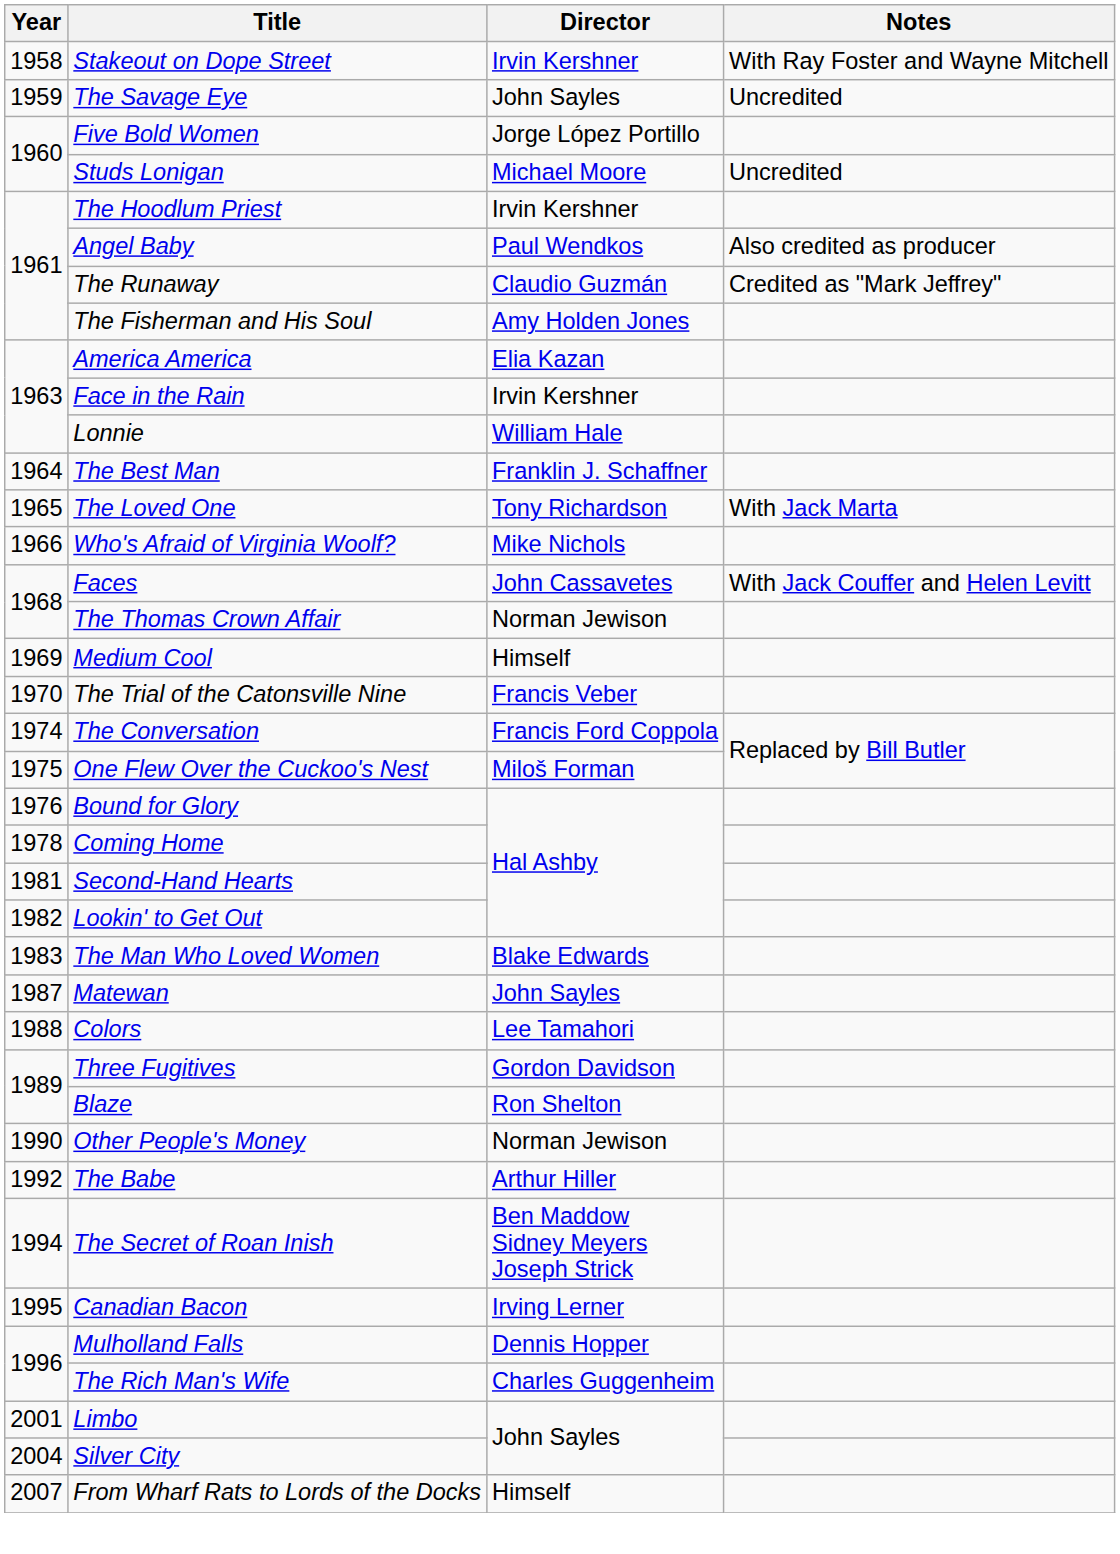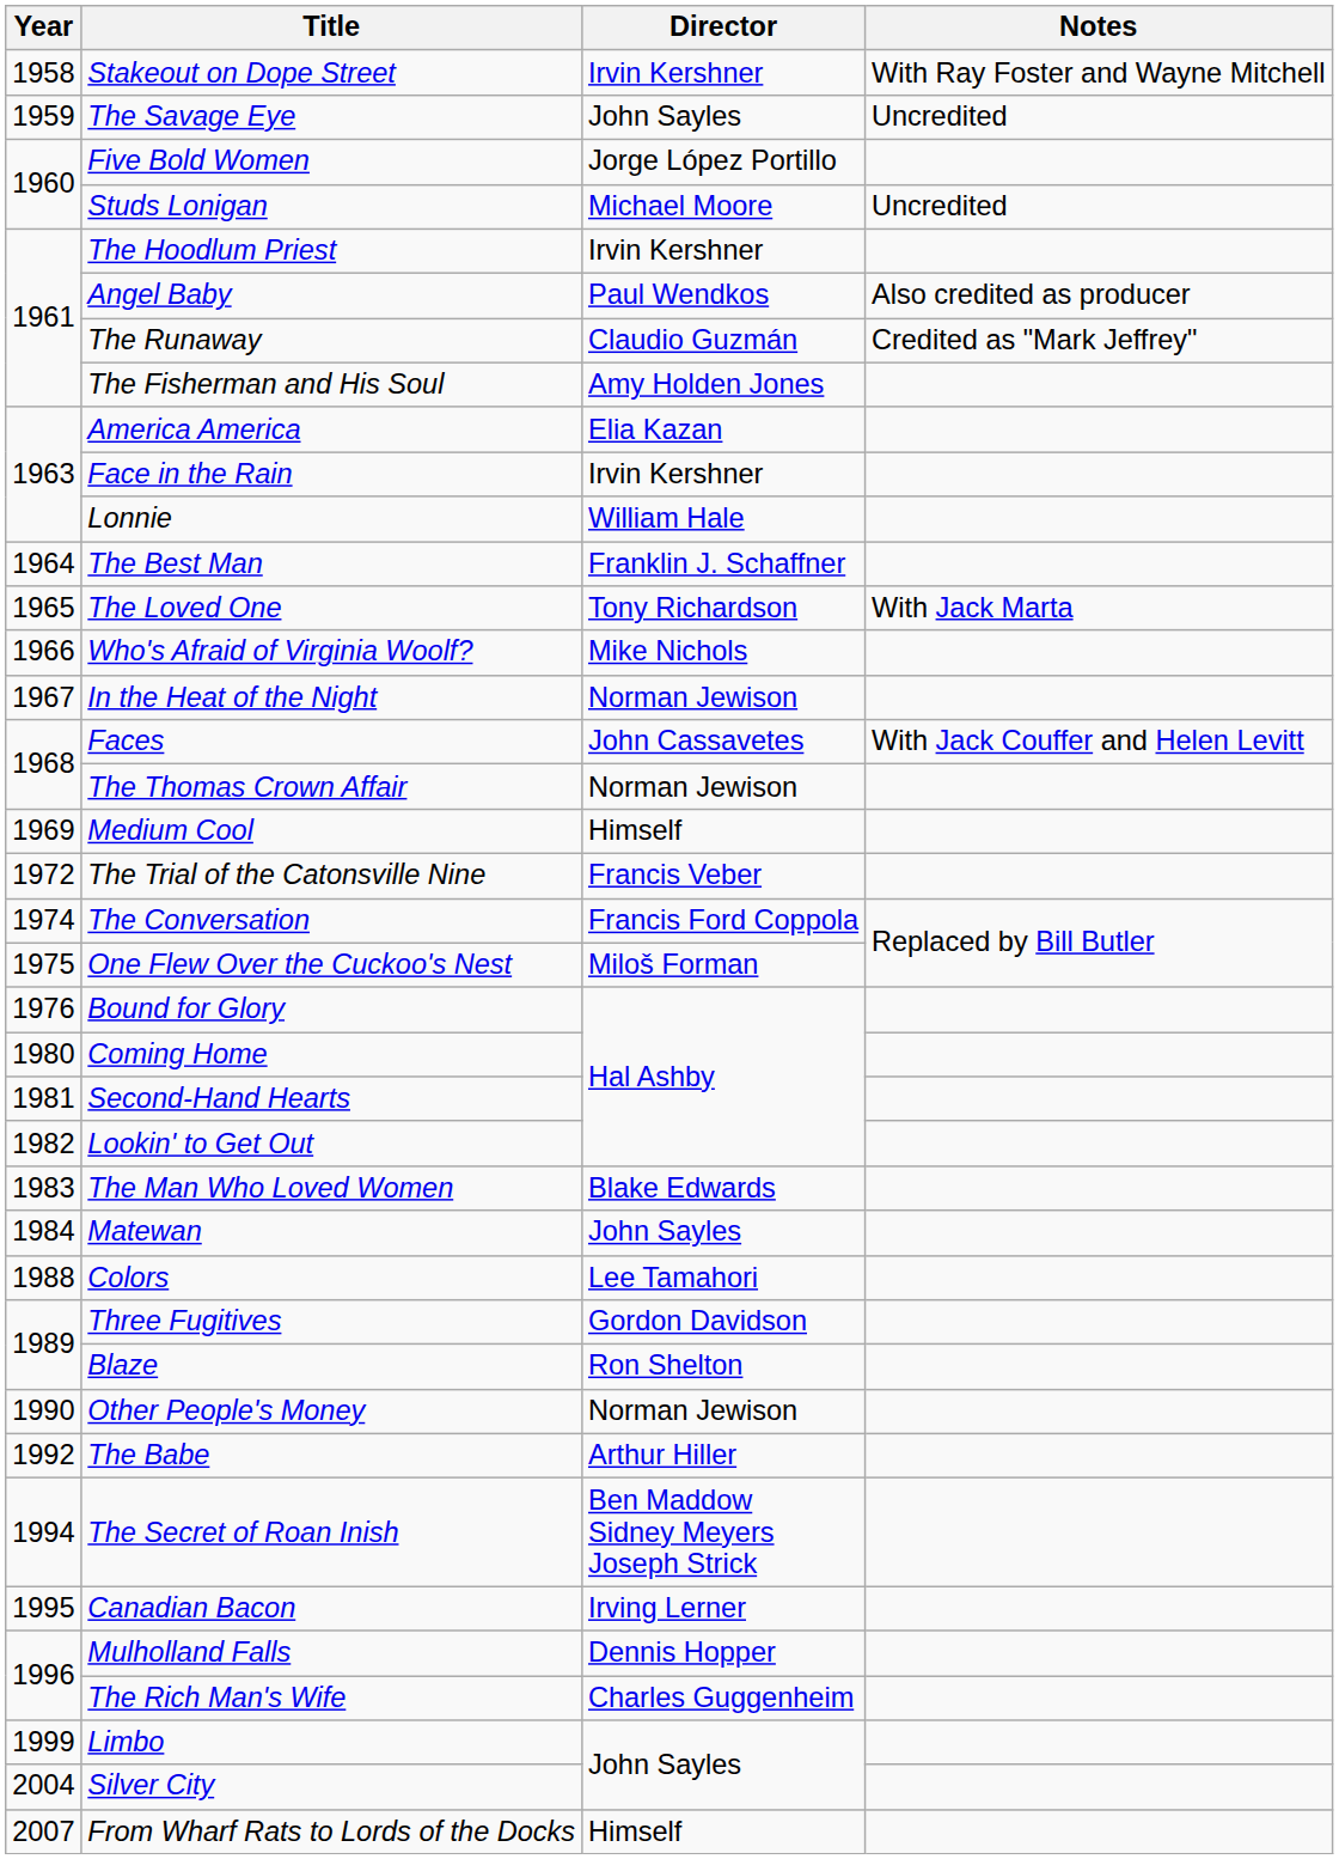+ row: 1967 | In the Heat of the Night | Norman Jewison
The Trial of the Catonsville Nine | Year: 1970 -> 1972
Coming Home | Year: 1978 -> 1980
Matewan | Year: 1987 -> 1984
Limbo | Year: 2001 -> 1999
